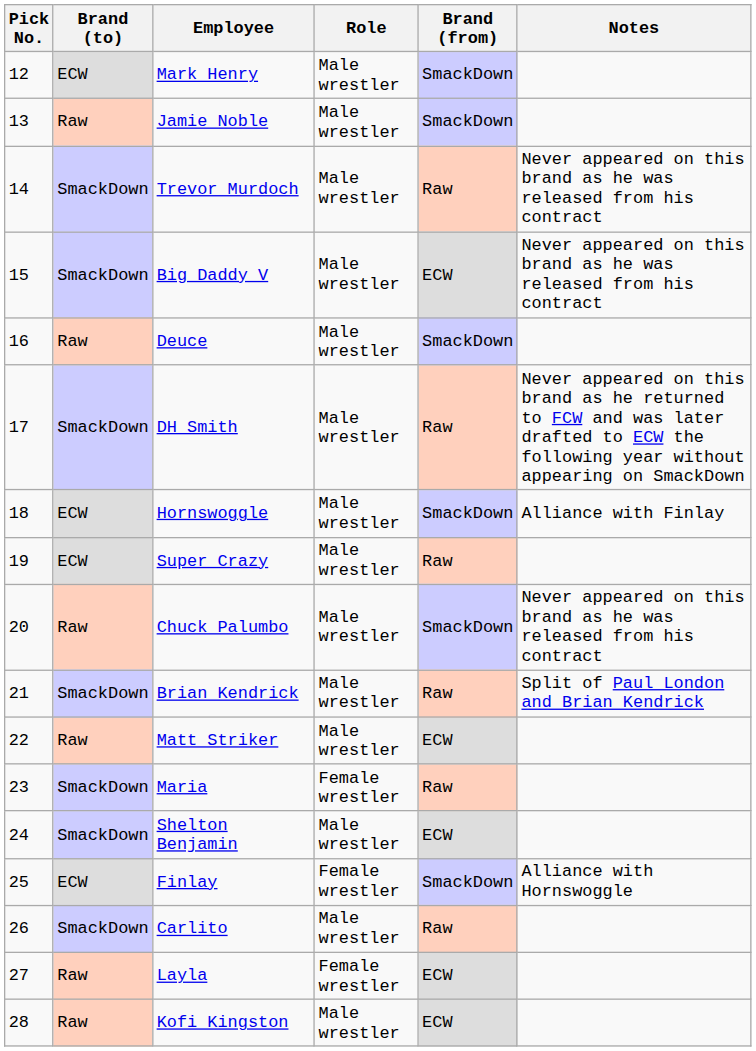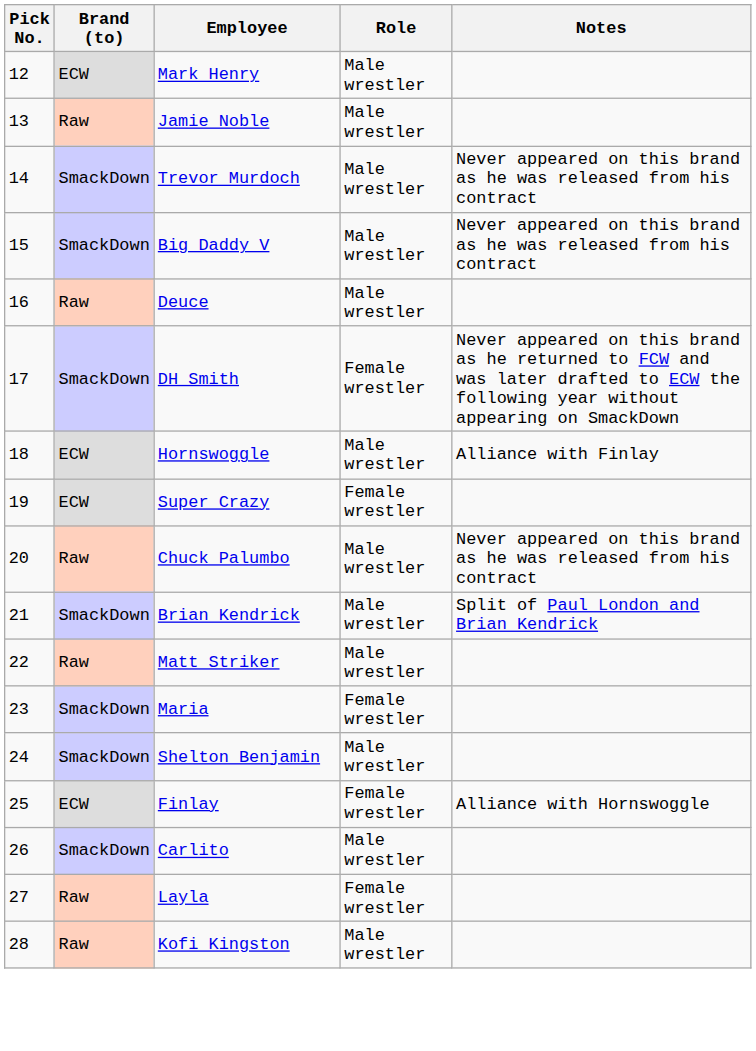- column: Brand (from) | SmackDown | SmackDown | Raw | ECW | SmackDown | Raw | SmackDown | Raw | SmackDown | Raw | ECW | Raw | ECW | SmackDown | Raw | ECW | ECW
DH Smith | Role: Male wrestler -> Female wrestler
Super Crazy | Role: Male wrestler -> Female wrestler
